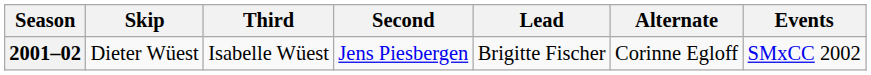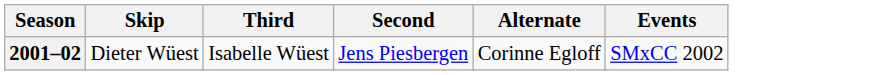- column: Lead | Brigitte Fischer
